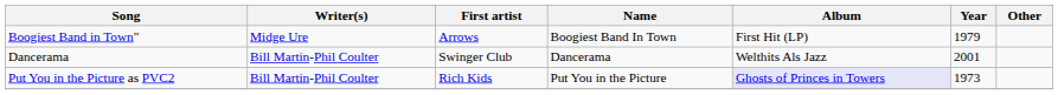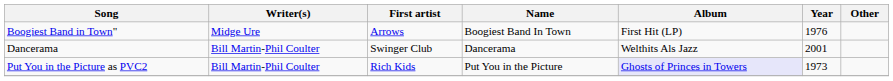Boogiest Band in Town" | Year: 1979 -> 1976
